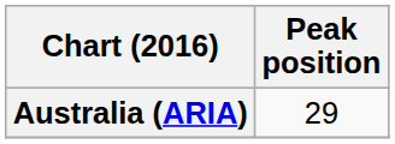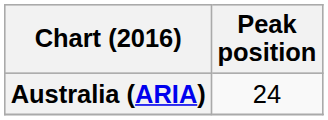Australia (ARIA) | Peak position: 29 -> 24
